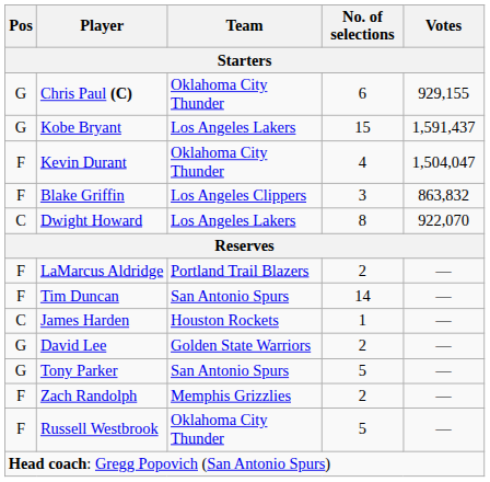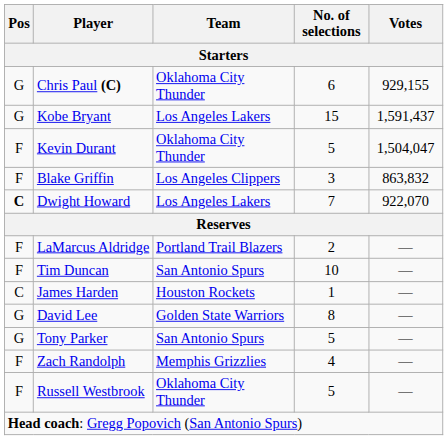Kevin Durant | No. of selections: 4 -> 5
Dwight Howard | Pos: normal -> bold
Dwight Howard | No. of selections: 8 -> 7
Tim Duncan | No. of selections: 14 -> 10
David Lee | No. of selections: 2 -> 8
Zach Randolph | No. of selections: 2 -> 4
